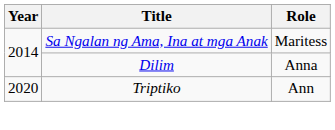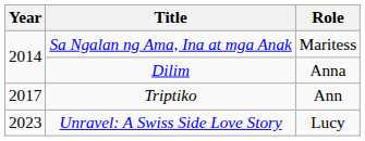Triptiko | Year: 2020 -> 2017
+ row: 2023 | Unravel: A Swiss Side Love Story | Lucy
